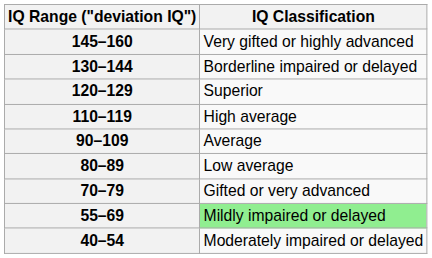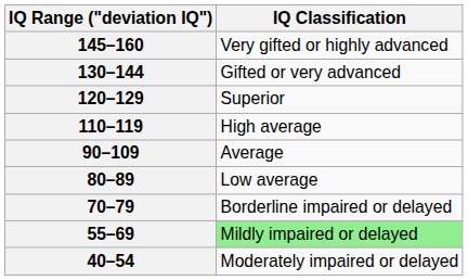130–144 | IQ Classification: Borderline impaired or delayed -> Gifted or very advanced
70–79 | IQ Classification: Gifted or very advanced -> Borderline impaired or delayed
